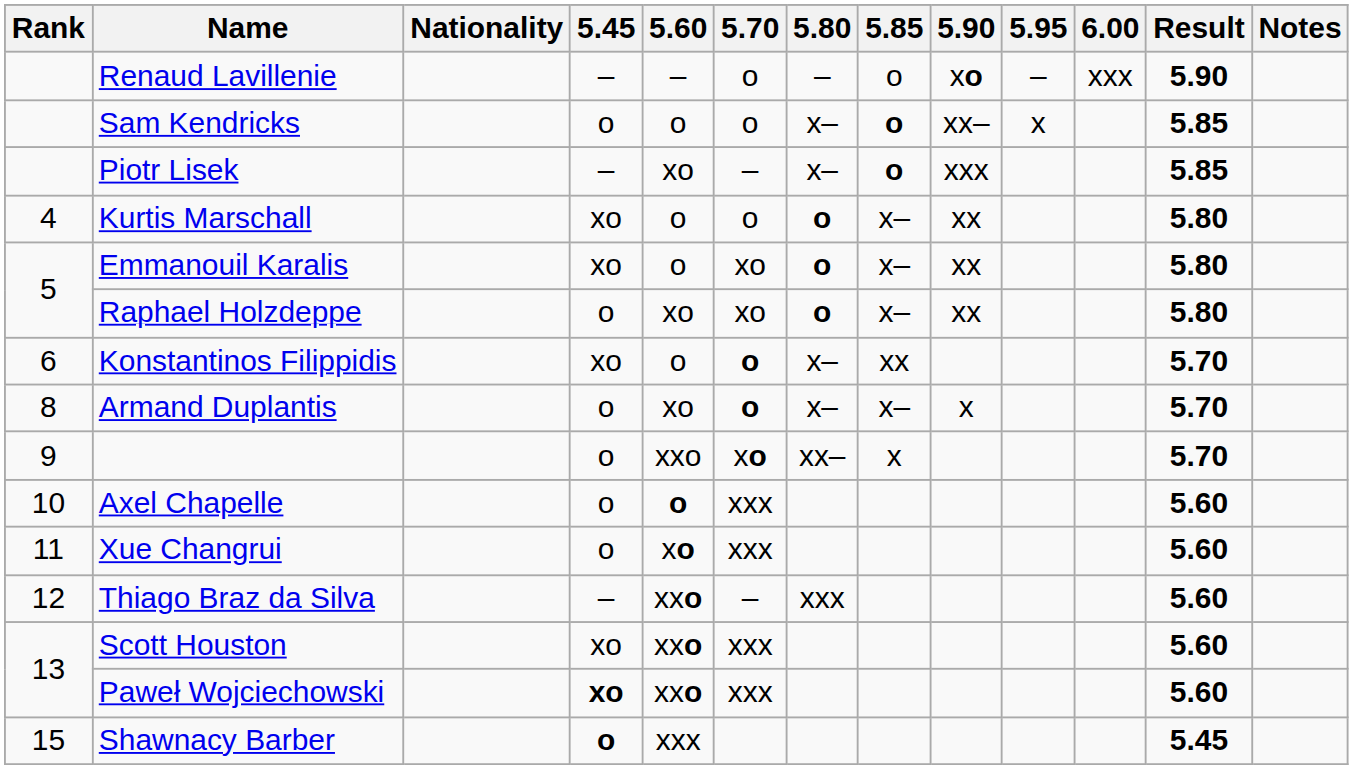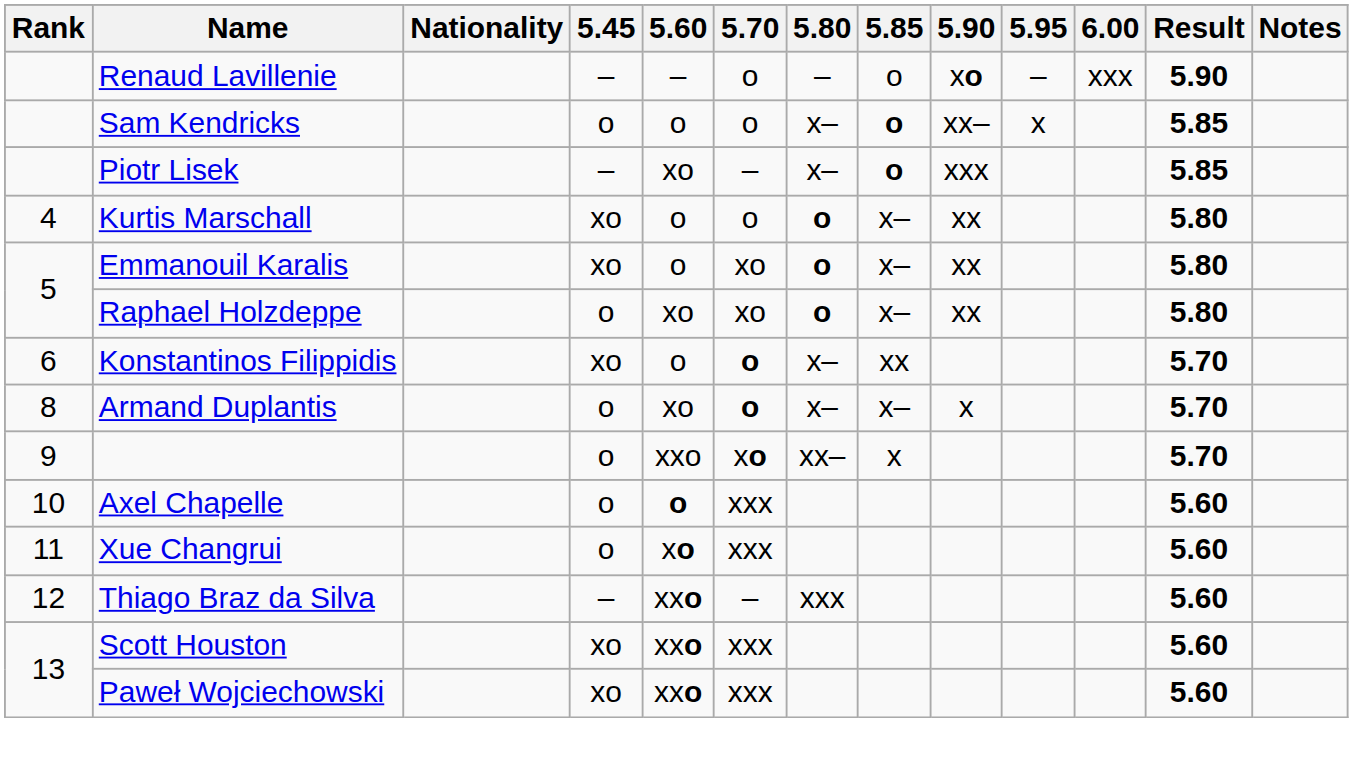Paweł Wojciechowski | 5.45: bold -> normal
- row: 15 | Shawnacy Barber | o | xxx | 5.45
